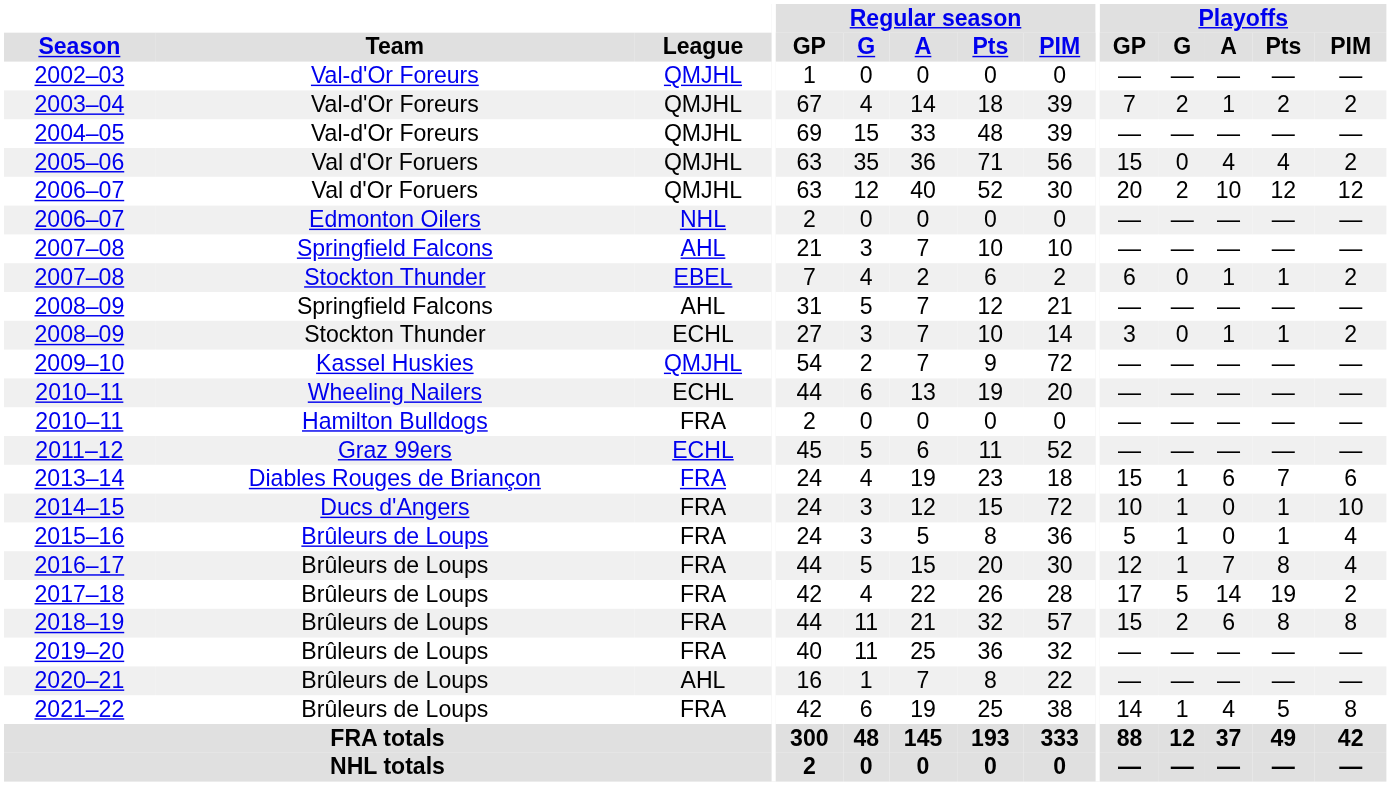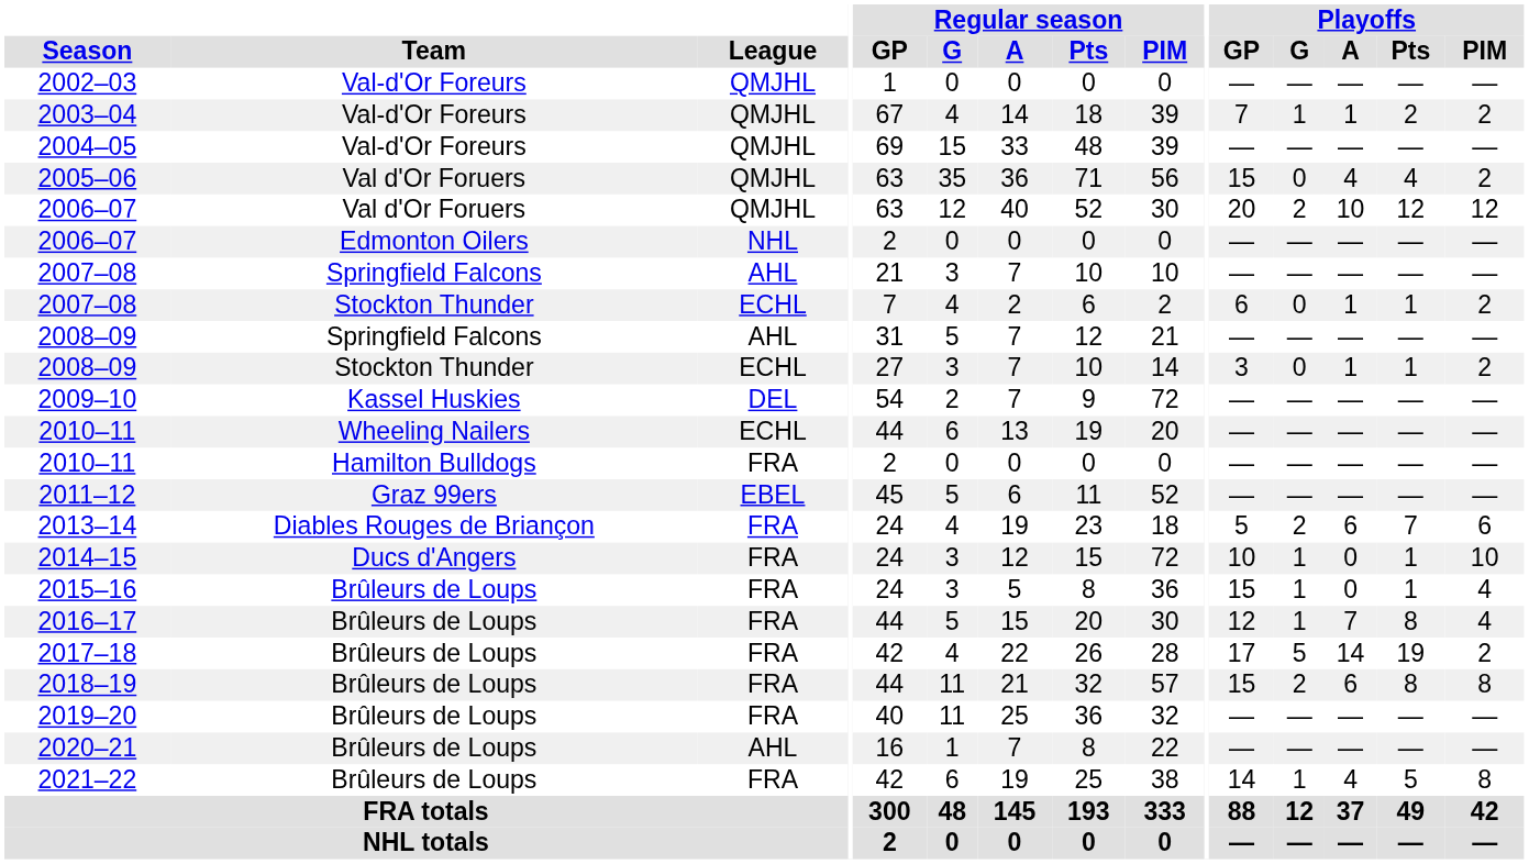2003–04 | Playoffs / G: 2 -> 1
2007–08 / Stockton Thunder | League: EBEL -> ECHL
2009–10 | League: QMJHL -> DEL
2011–12 | League: ECHL -> EBEL
2013–14 | Playoffs / GP: 15 -> 5
2013–14 | Playoffs / G: 1 -> 2
2015–16 | Playoffs / GP: 5 -> 15
